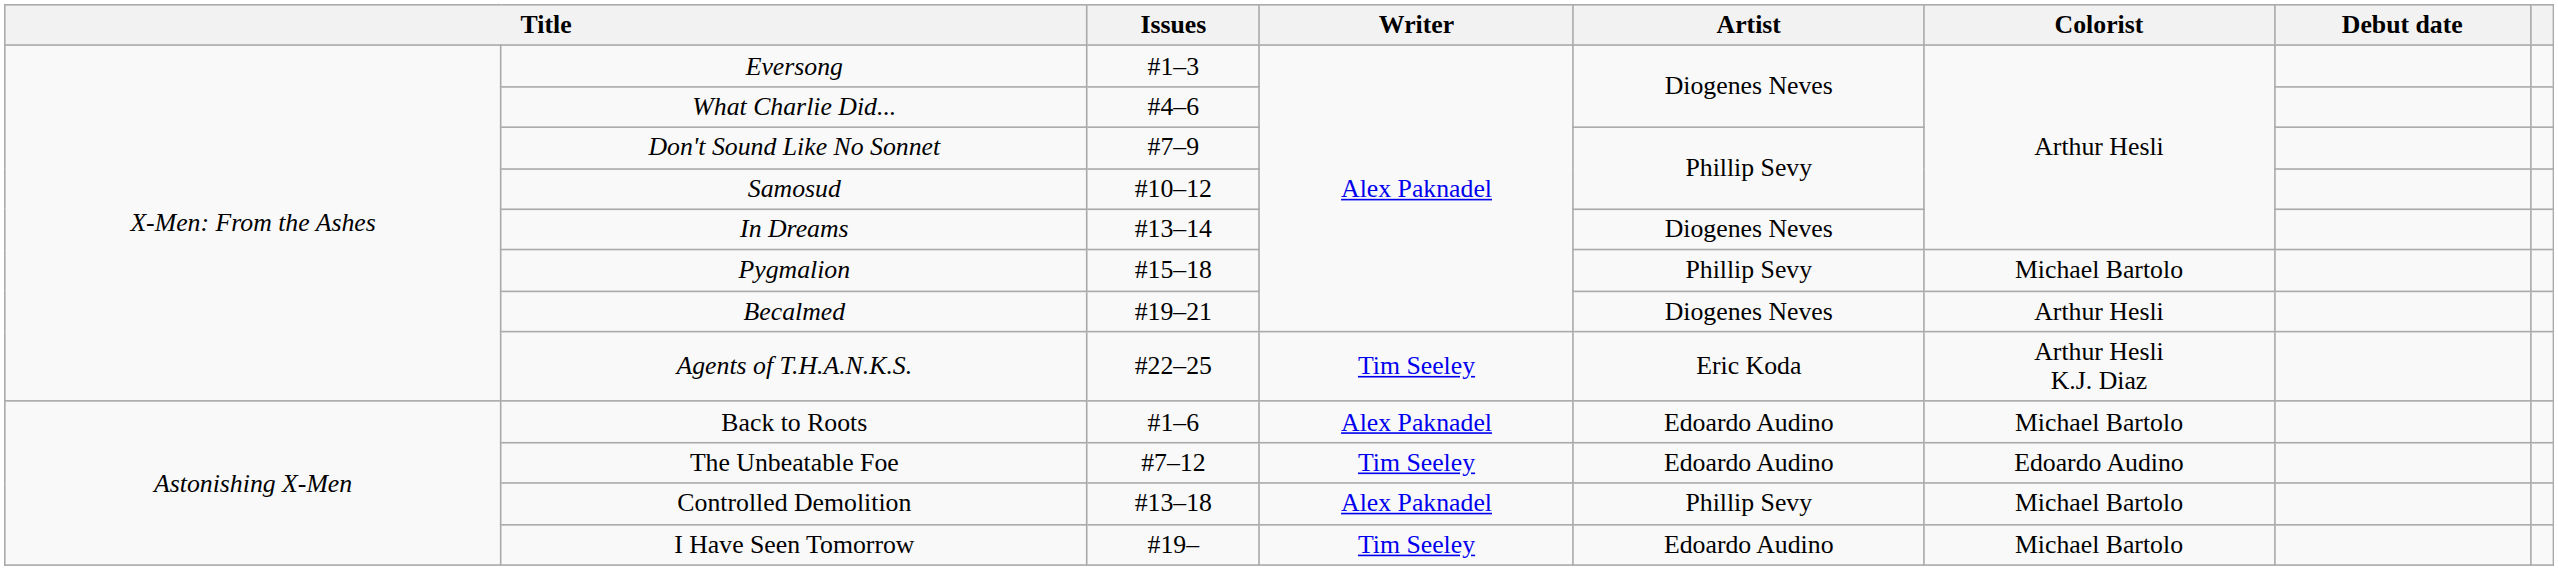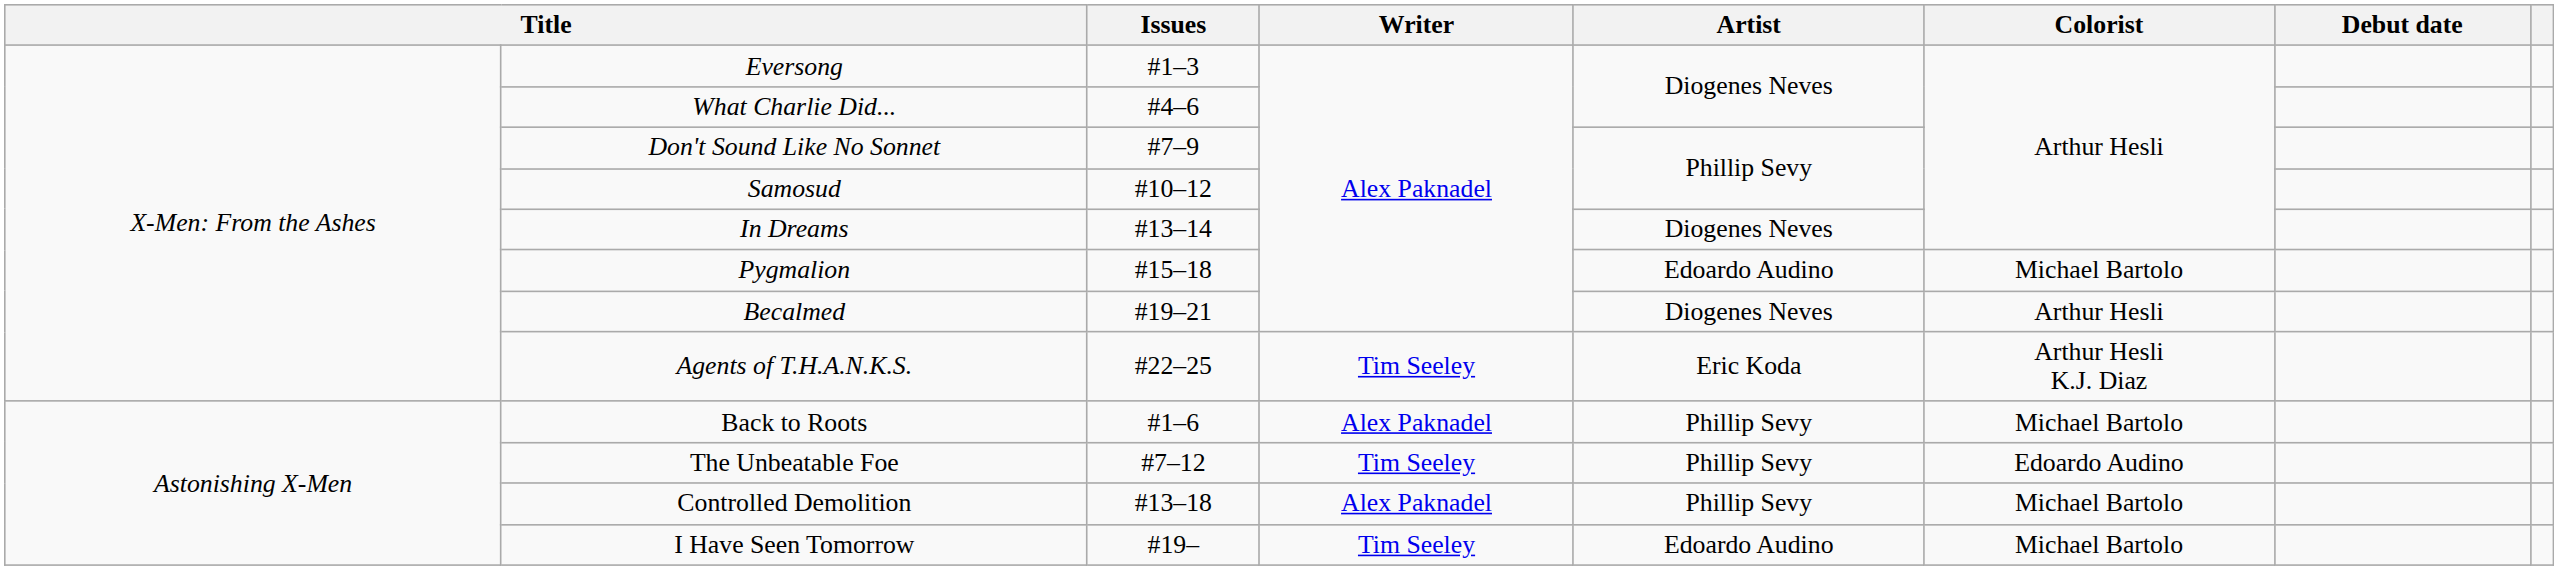Pygmalion | Artist: Phillip Sevy -> Edoardo Audino
Back to Roots | Artist: Edoardo Audino -> Phillip Sevy
The Unbeatable Foe | Artist: Edoardo Audino -> Phillip Sevy
